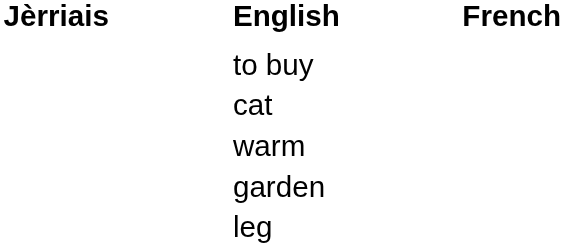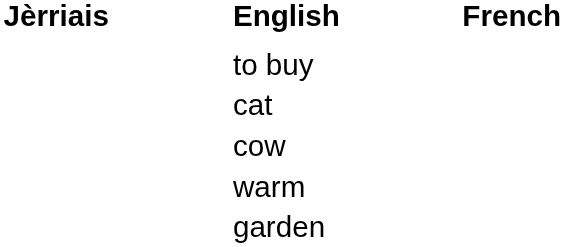+ row: cow
- row: leg
